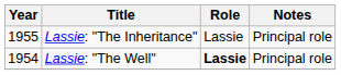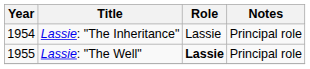Lassie: "The Inheritance" | Year: 1955 -> 1954
Lassie: "The Well" | Year: 1954 -> 1955
